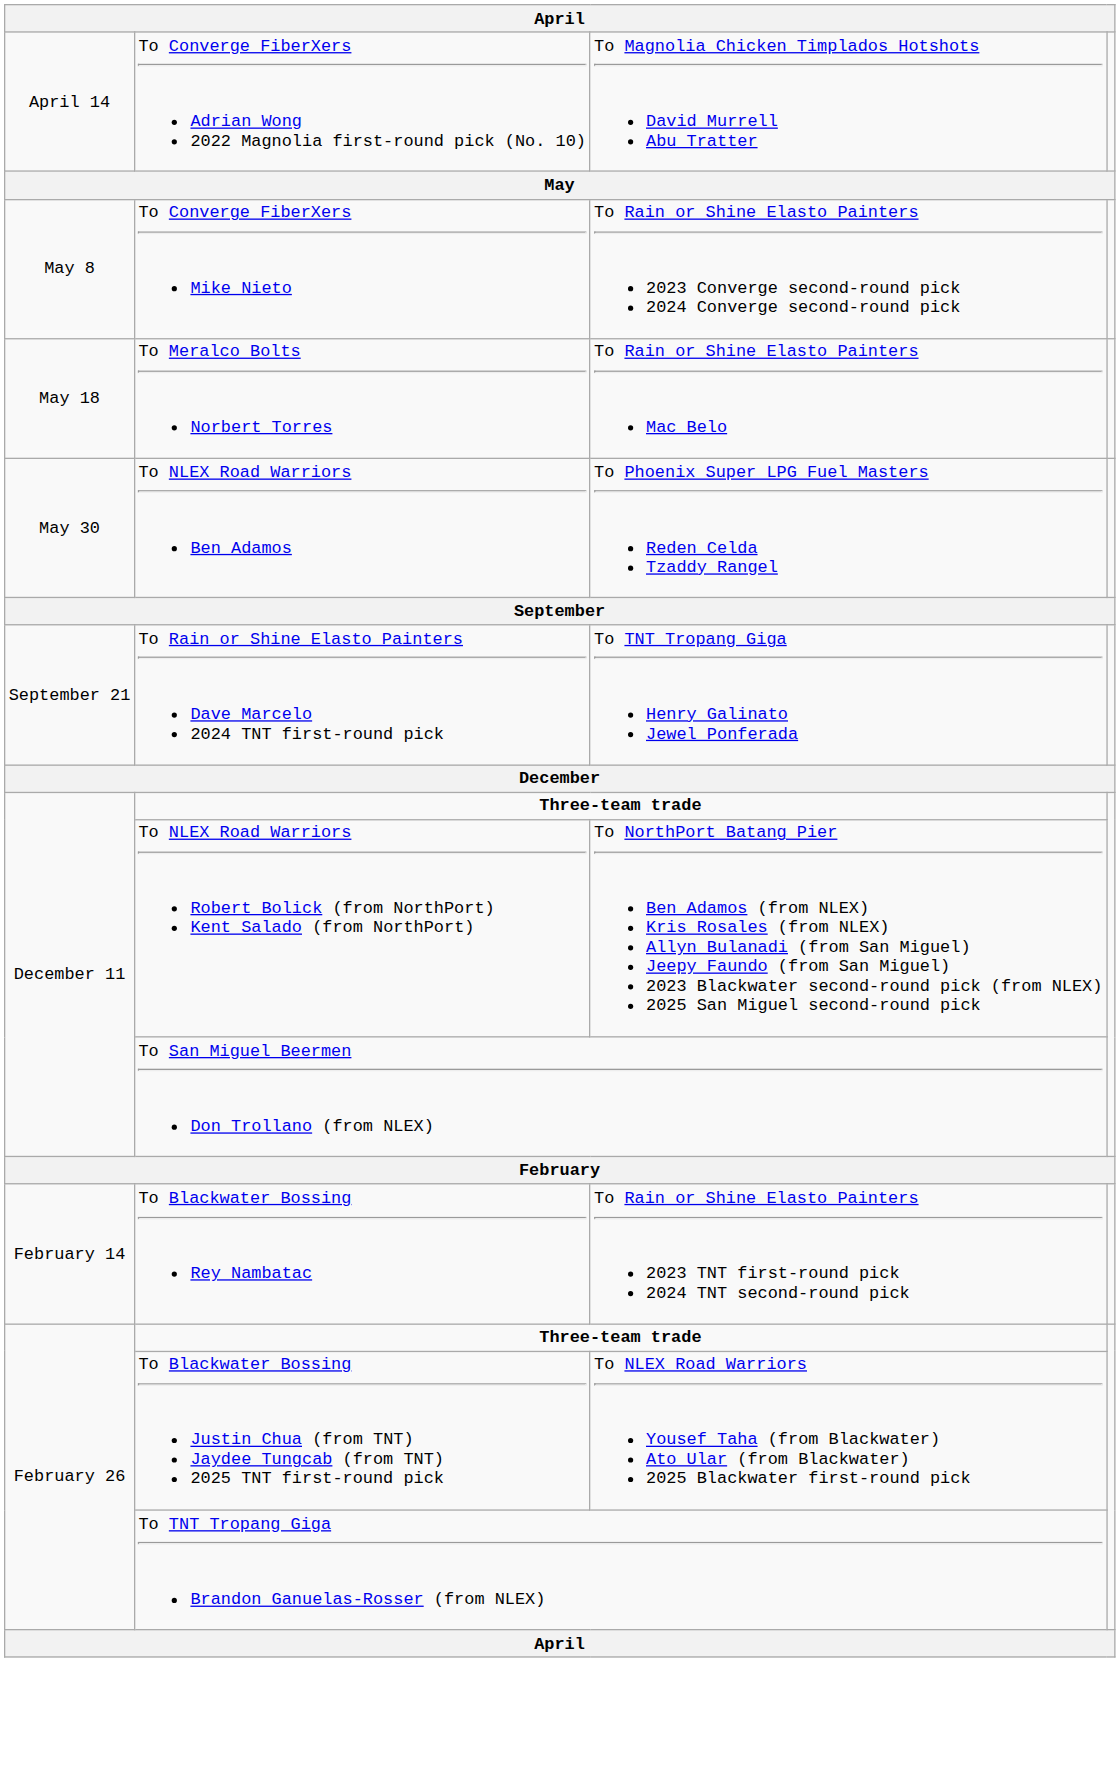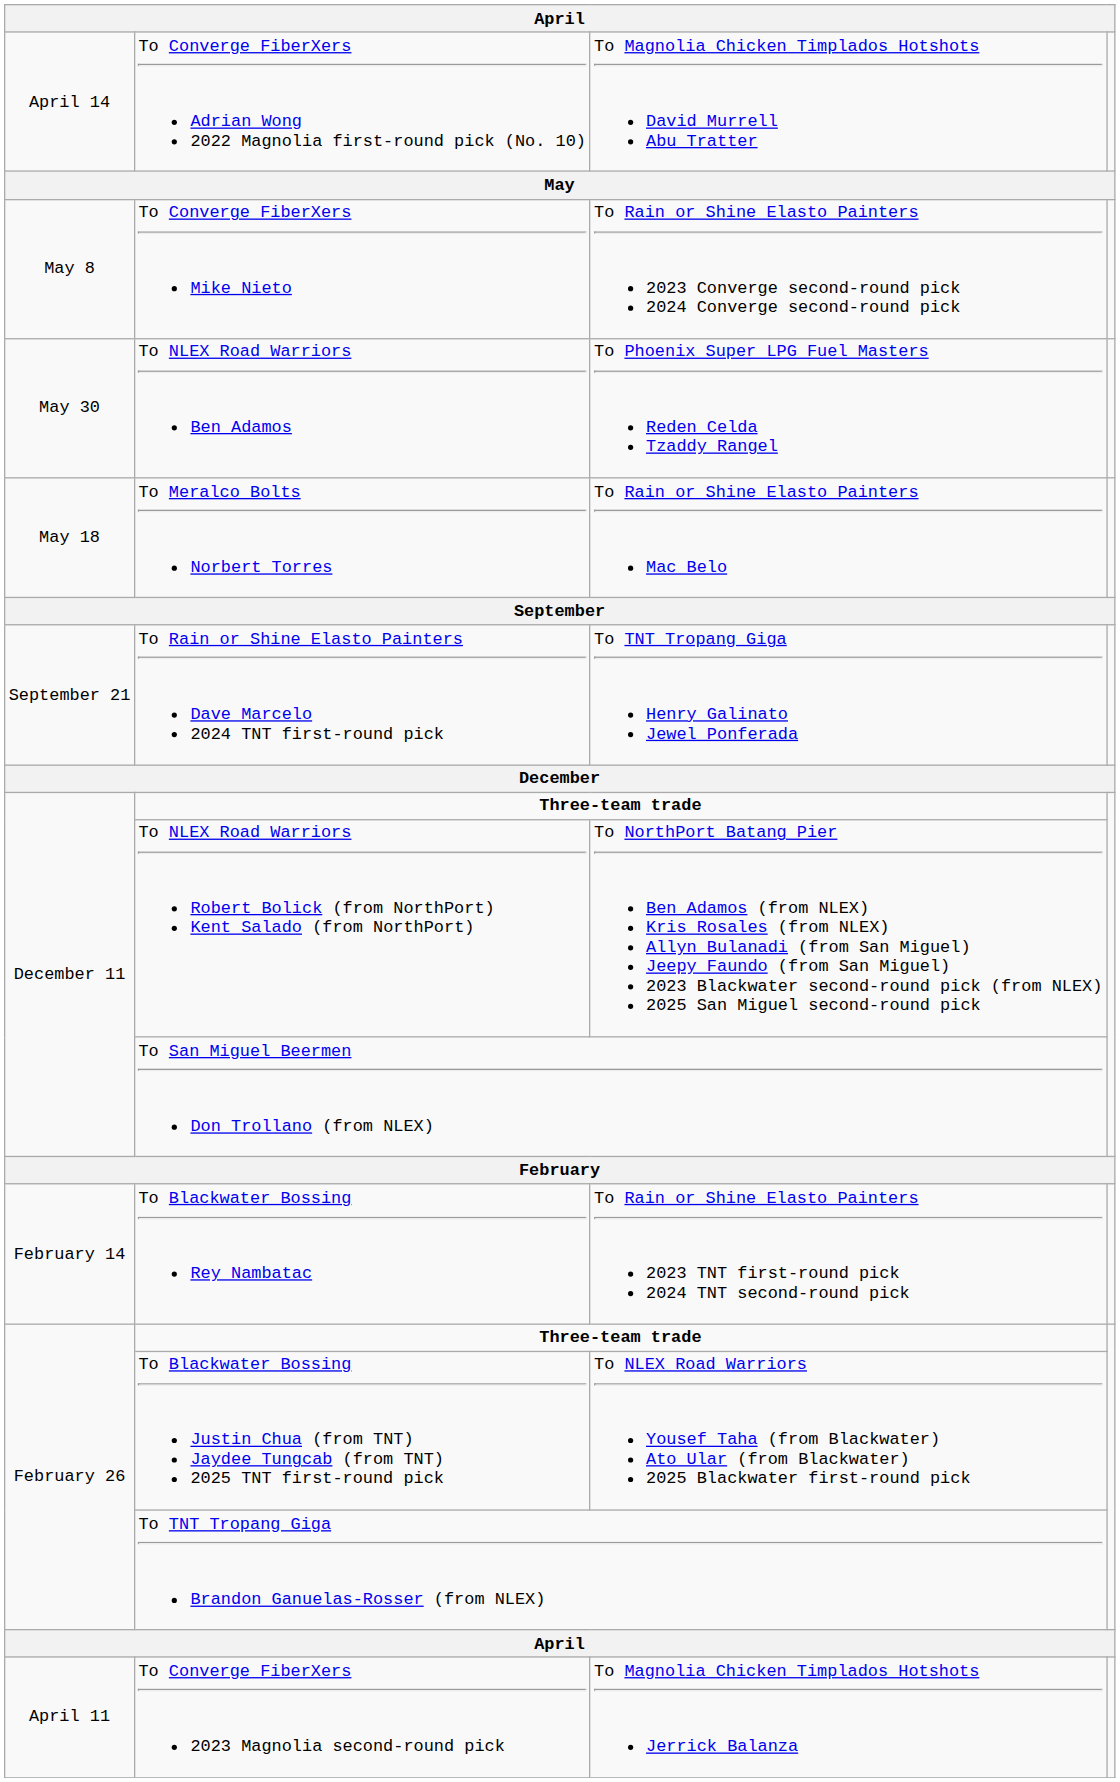rows swapped: To Meralco Bolts Norbert Torres <-> To NLEX Road Warriors Ben Adamos
+ row: April 11 | To Converge FiberXers 2023 Magnolia second-round pick | To Magnolia Chicken Timplados Hotshots Jerrick Balanza
